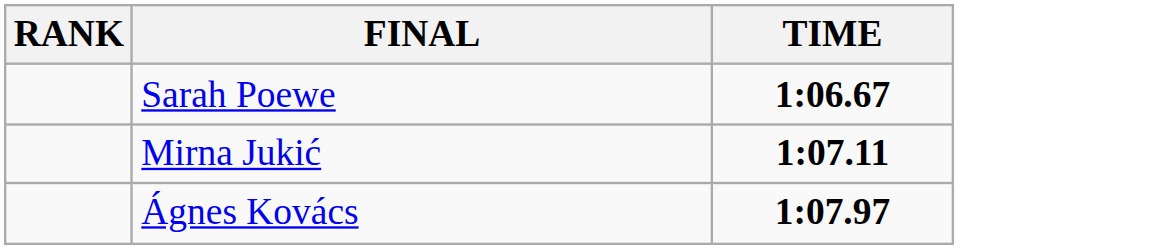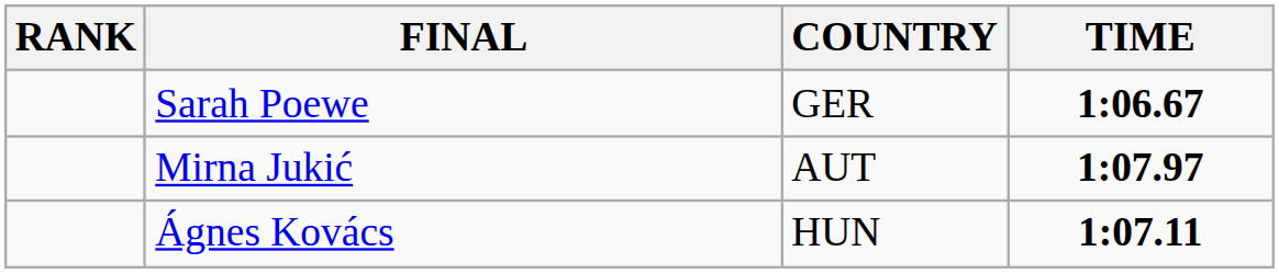+ column: COUNTRY | GER | AUT | HUN
Mirna Jukić | TIME: 1:07.11 -> 1:07.97
Ágnes Kovács | TIME: 1:07.97 -> 1:07.11
